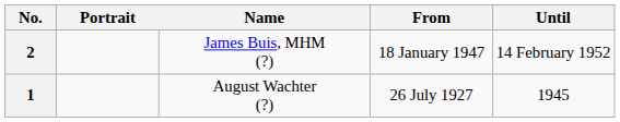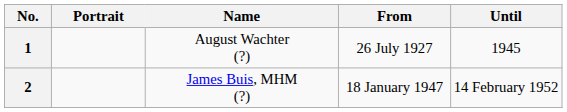rows swapped: 1 <-> 2
